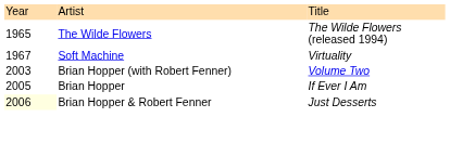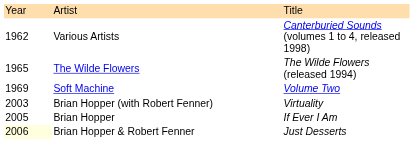+ row: 1962 | Various Artists | Canterburied Sounds (volumes 1 to 4, released 1998)
Soft Machine | column 1: 1967 -> 1969
Soft Machine | column 3: Virtuality -> Volume Two
Brian Hopper (with Robert Fenner) | column 3: Volume Two -> Virtuality
